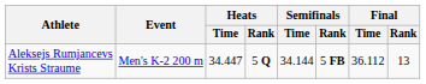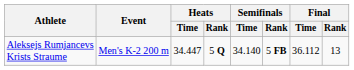Aleksejs Rumjancevs Krists Straume | Semifinals / Time: 34.144 -> 34.140
